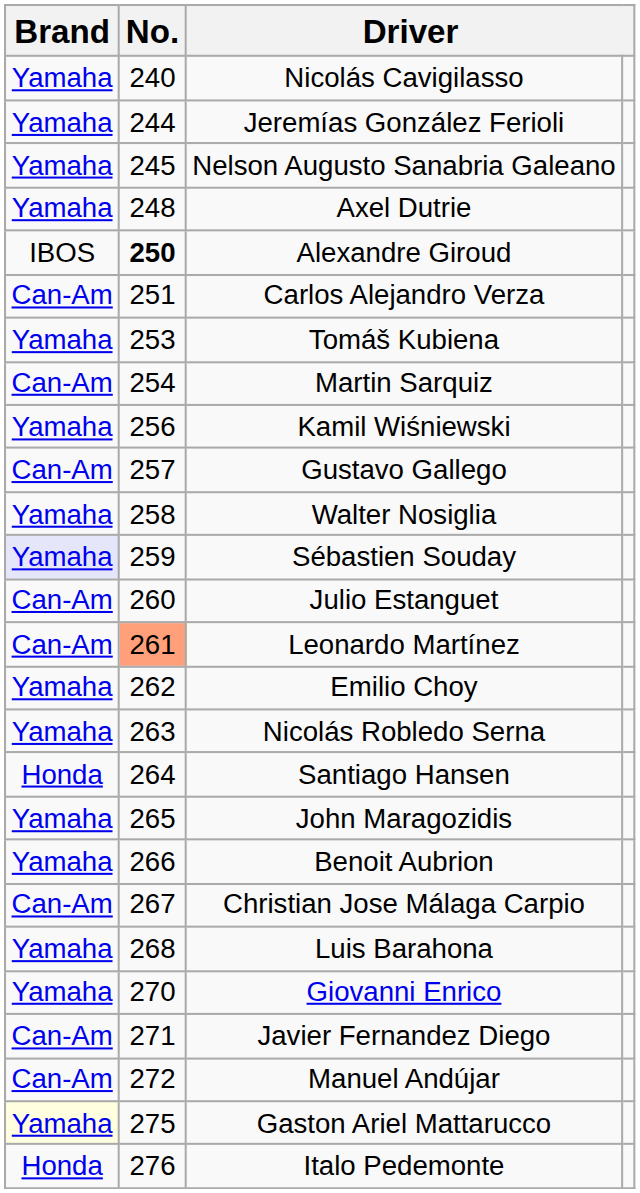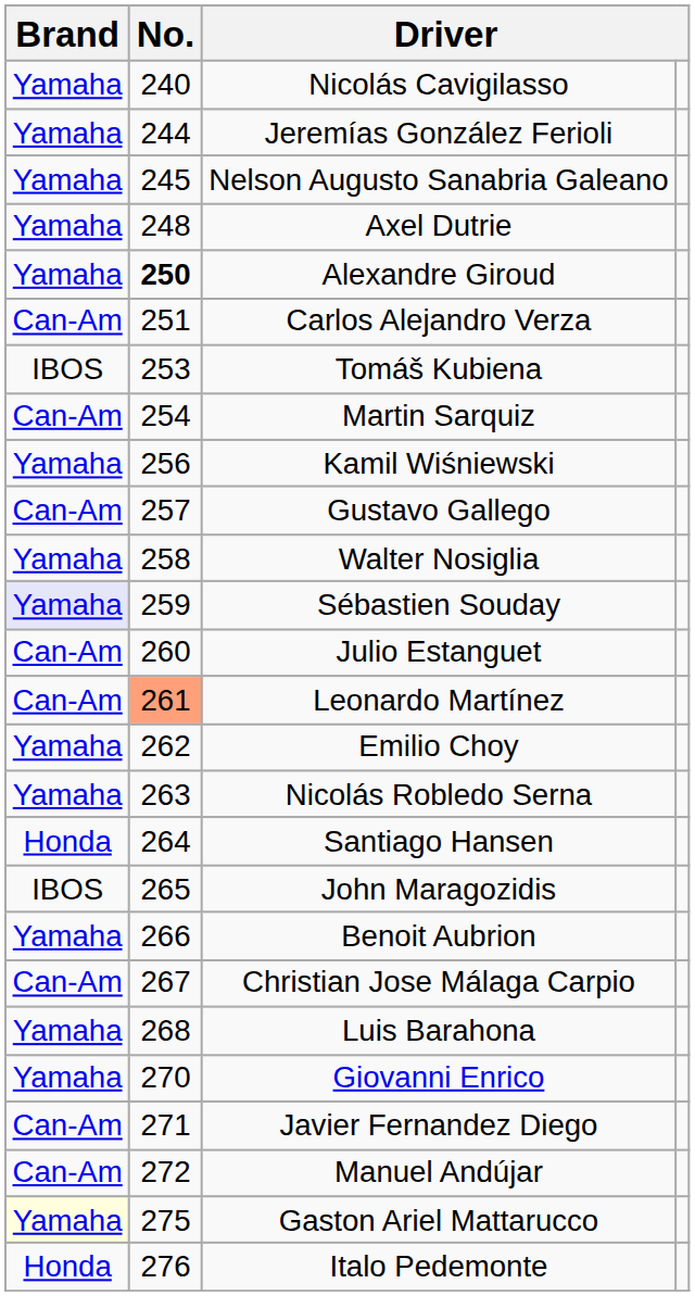Alexandre Giroud | Brand: IBOS -> Yamaha
Tomáš Kubiena | Brand: Yamaha -> IBOS
John Maragozidis | Brand: Yamaha -> IBOS
